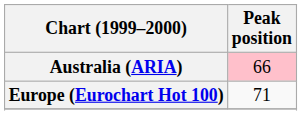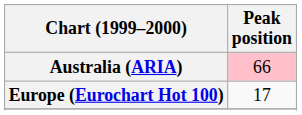Europe (Eurochart Hot 100) | Peak position: 71 -> 17
